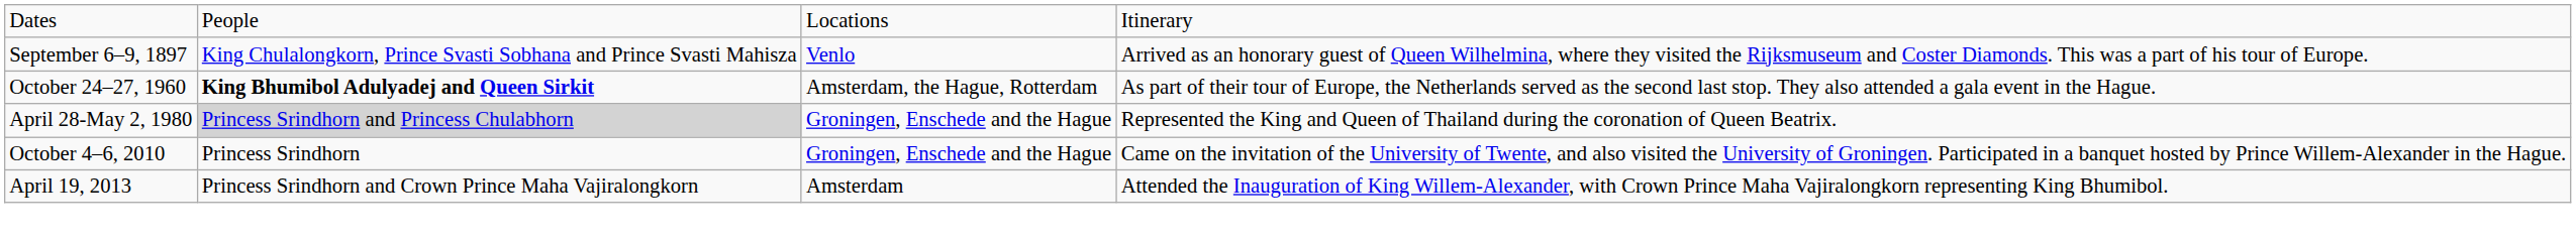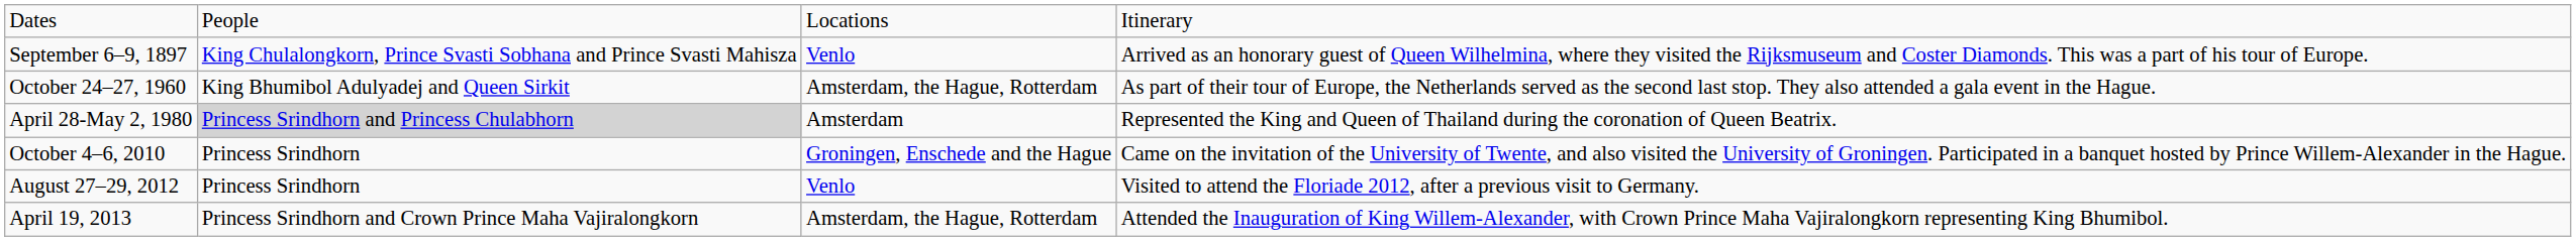October 24–27, 1960 | column 2: bold -> normal
April 28-May 2, 1980 | column 3: Groningen, Enschede and the Hague -> Amsterdam
+ row: August 27–29, 2012 | Princess Srindhorn | Venlo | Visited to attend the Floriade 2012, after a previous visit to Germany.
April 19, 2013 | column 3: Amsterdam -> Amsterdam, the Hague, Rotterdam
